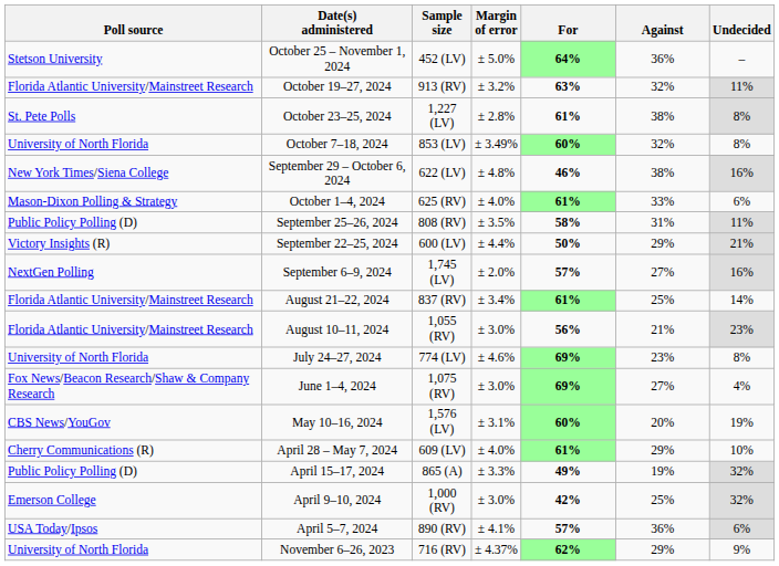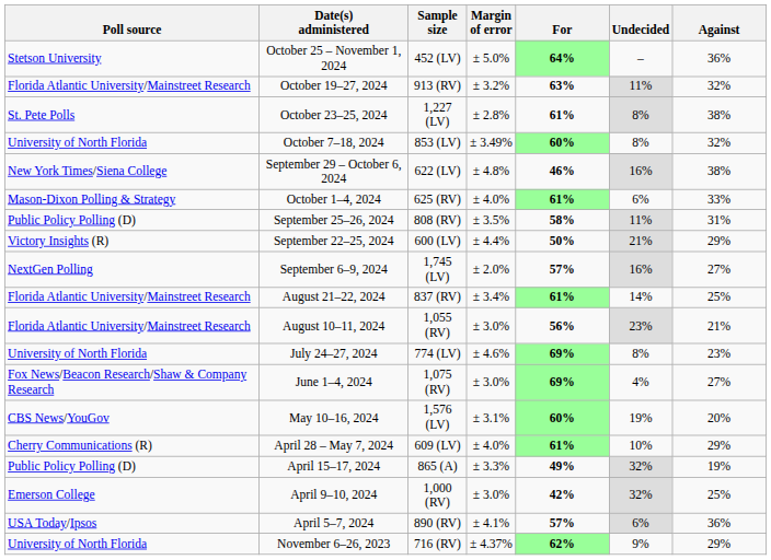columns swapped: Against <-> Undecided
